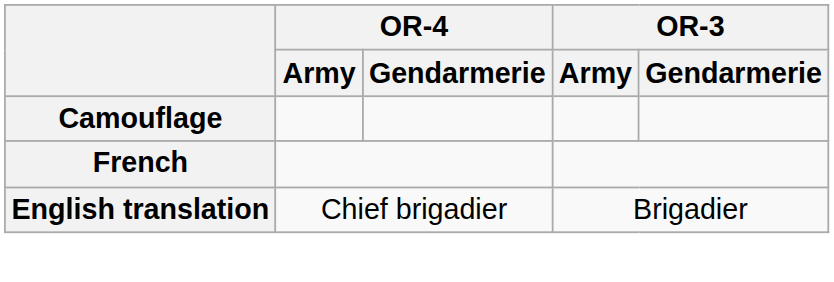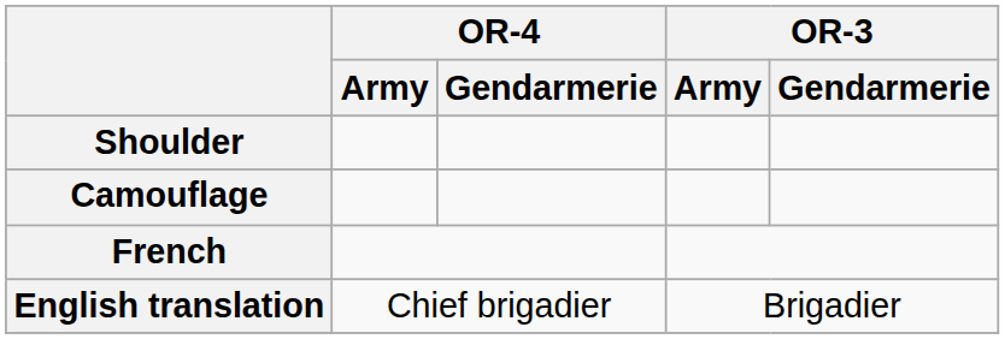+ row: Shoulder
